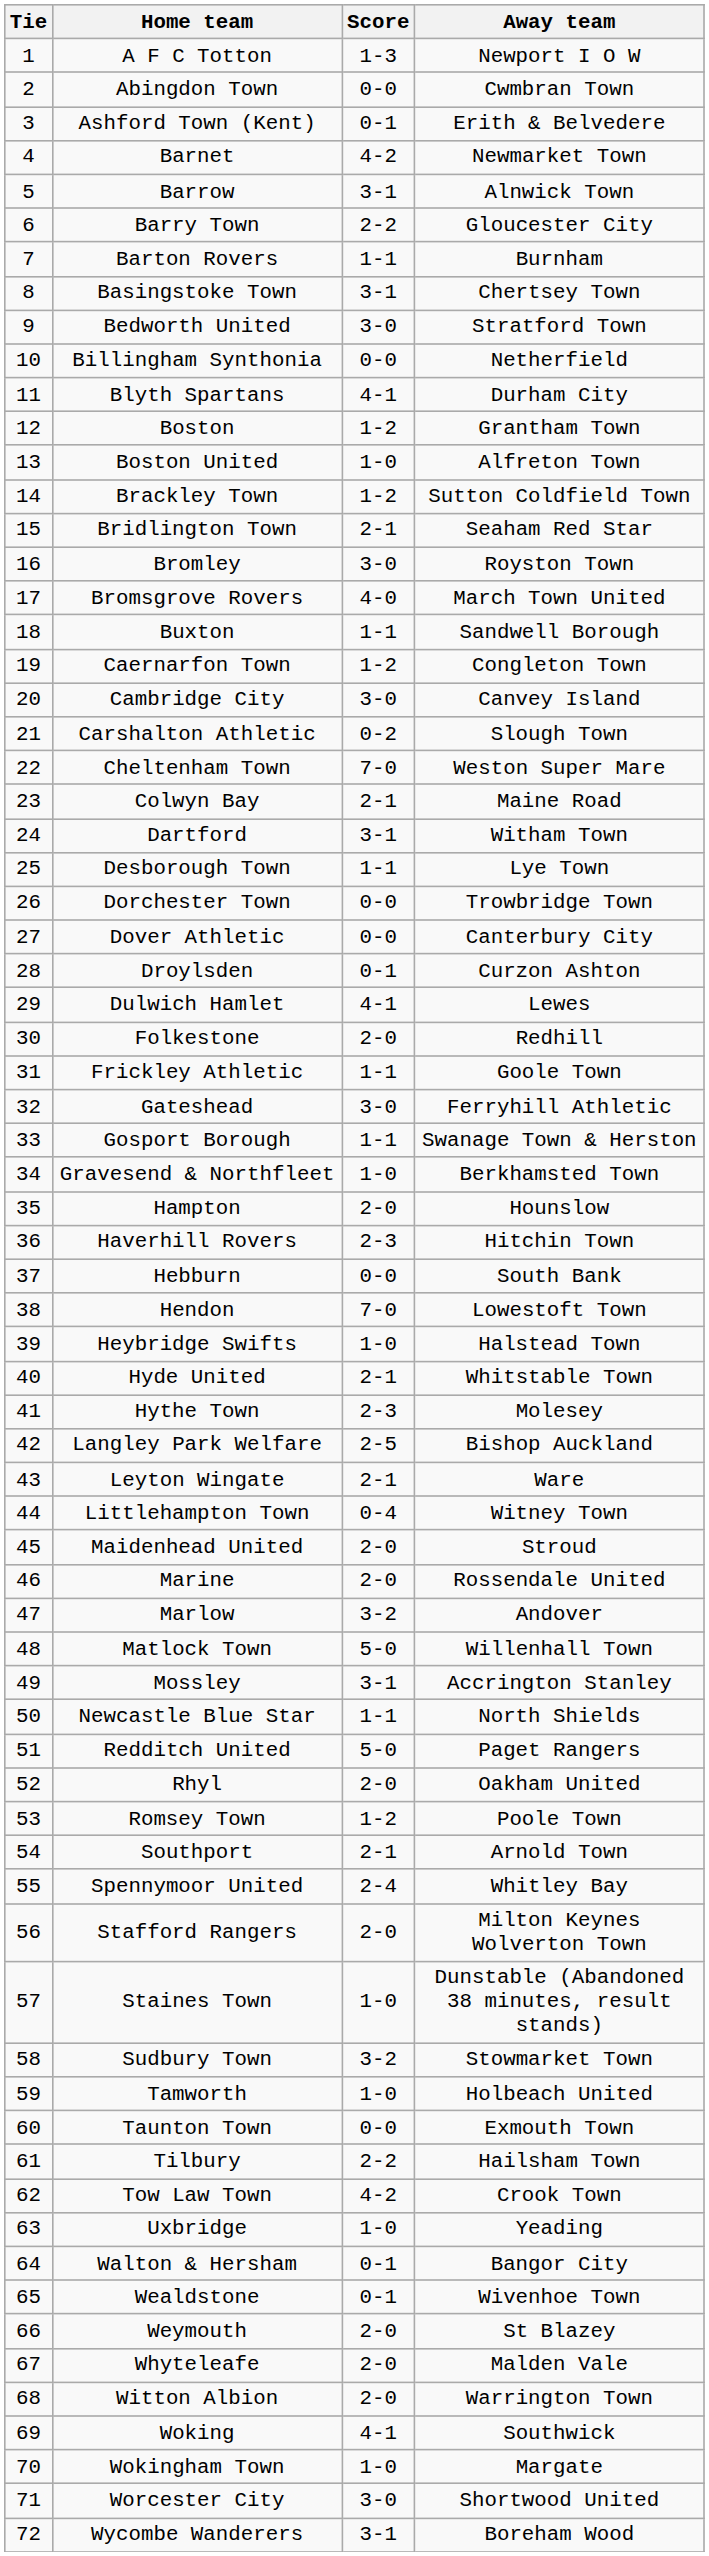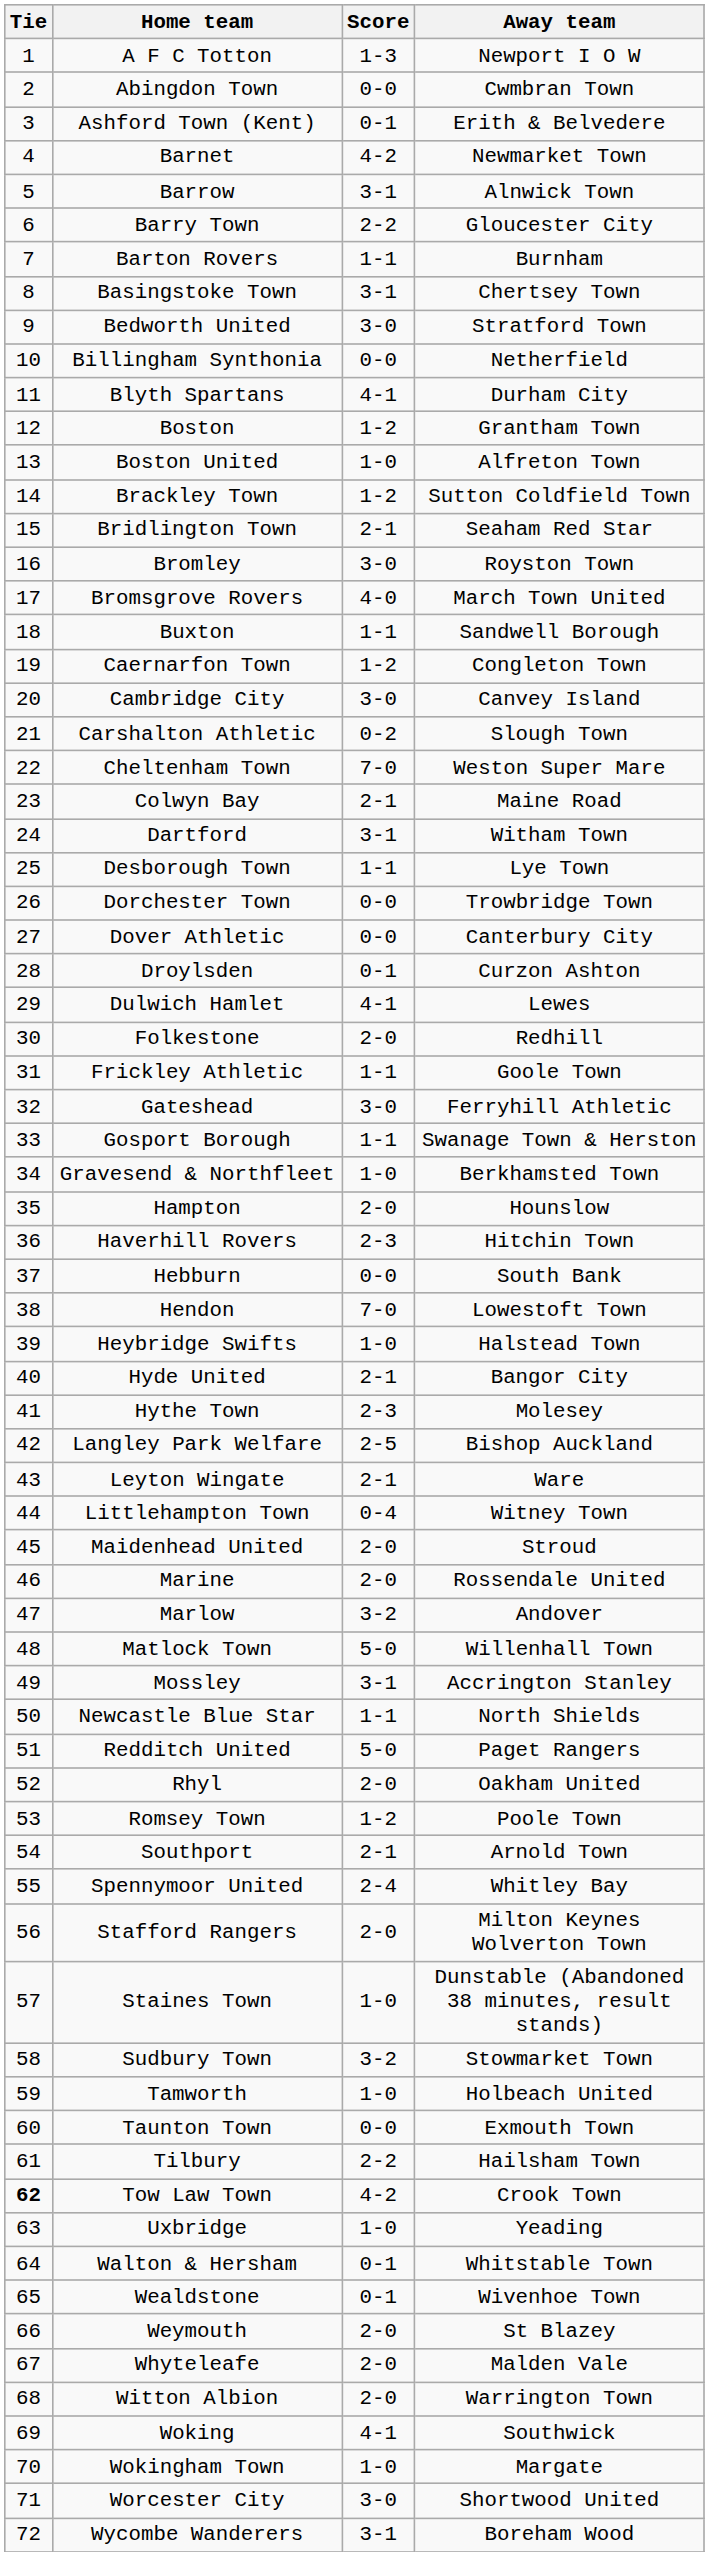Hyde United | Away team: Whitstable Town -> Bangor City
Tow Law Town | Tie: normal -> bold
Walton & Hersham | Away team: Bangor City -> Whitstable Town
